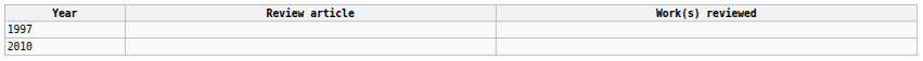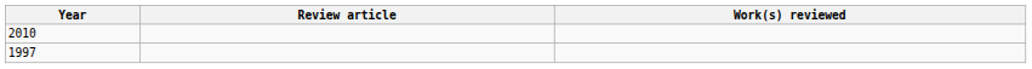rows swapped: 1997 <-> 2010
